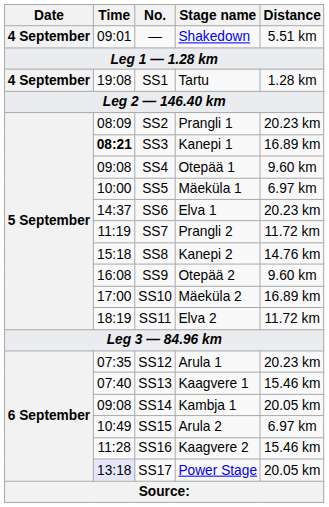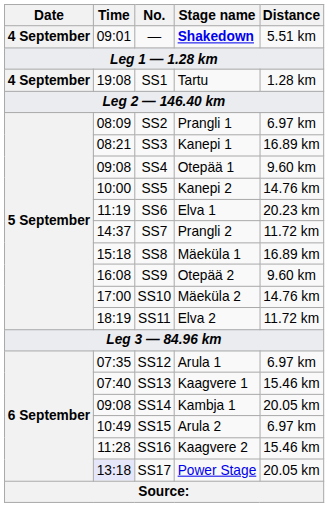— | Stage name: normal -> bold
SS2 | Distance: 20.23 km -> 6.97 km
SS3 | Time: bold -> normal
SS5 | Stage name: Mäeküla 1 -> Kanepi 2
SS5 | Distance: 6.97 km -> 14.76 km
SS6 | Time: 14:37 -> 11:19
SS7 | Time: 11:19 -> 14:37
SS8 | Stage name: Kanepi 2 -> Mäeküla 1
SS8 | Distance: 14.76 km -> 16.89 km
SS10 | Distance: 16.89 km -> 14.76 km
SS12 | Distance: 20.23 km -> 6.97 km
